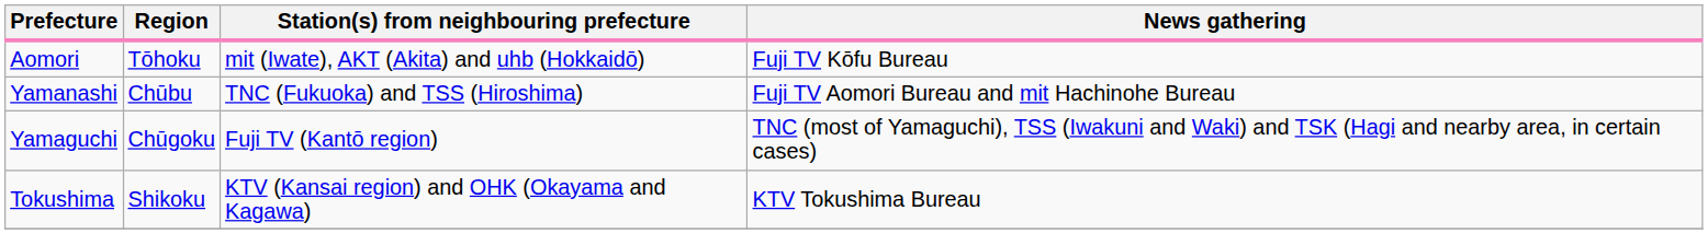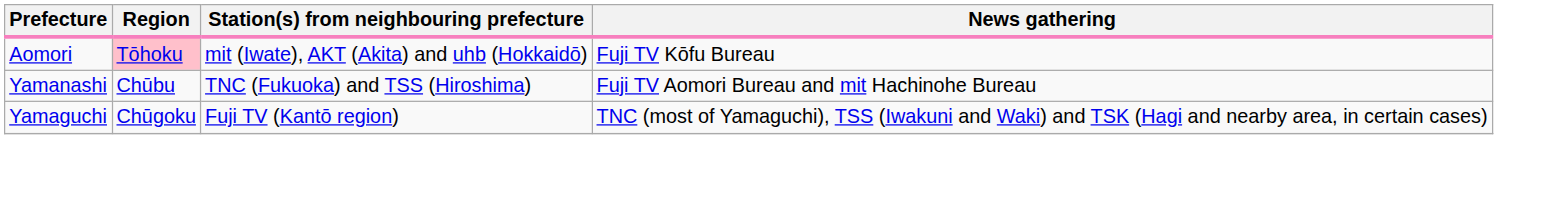Aomori | Region: no background -> pink background
- row: Tokushima | Shikoku | KTV (Kansai region) and OHK (Okayama and Kagawa) | KTV Tokushima Bureau
